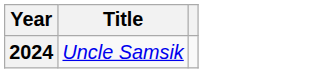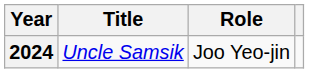+ column: Role | Joo Yeo-jin
